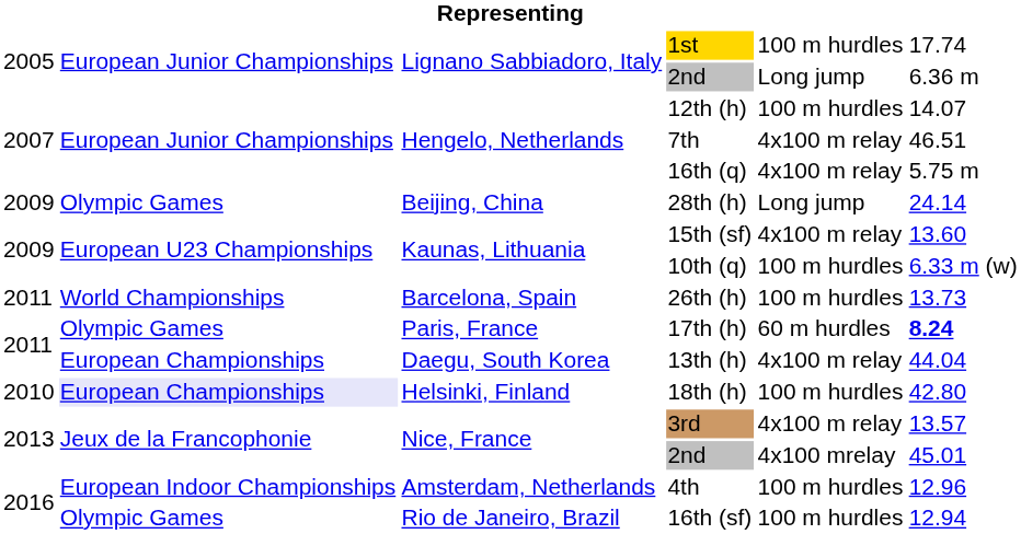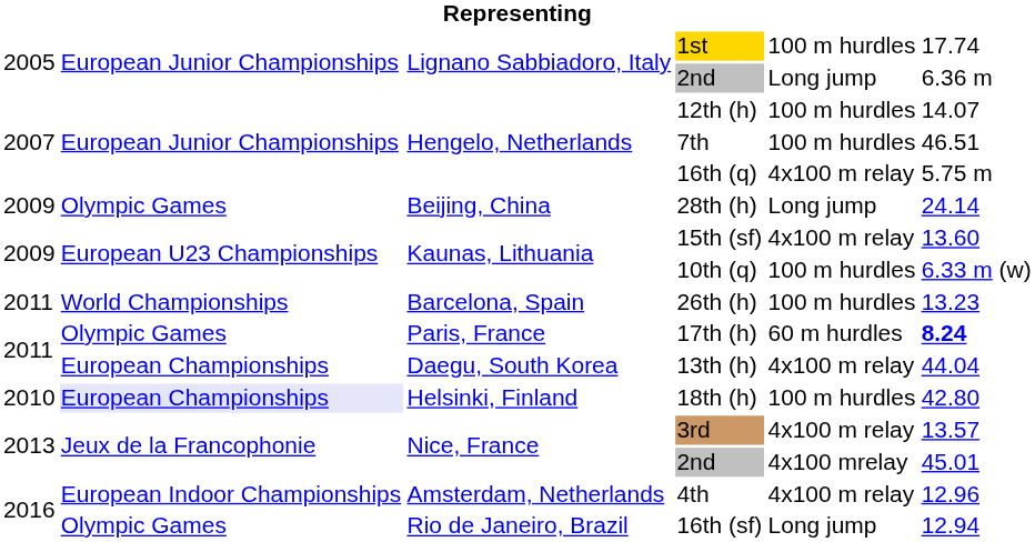7th | column 5: 4x100 m relay -> 100 m hurdles
26th (h) | column 6: 13.73 -> 13.23
4th | column 5: 100 m hurdles -> 4x100 m relay
16th (sf) | column 5: 100 m hurdles -> Long jump
